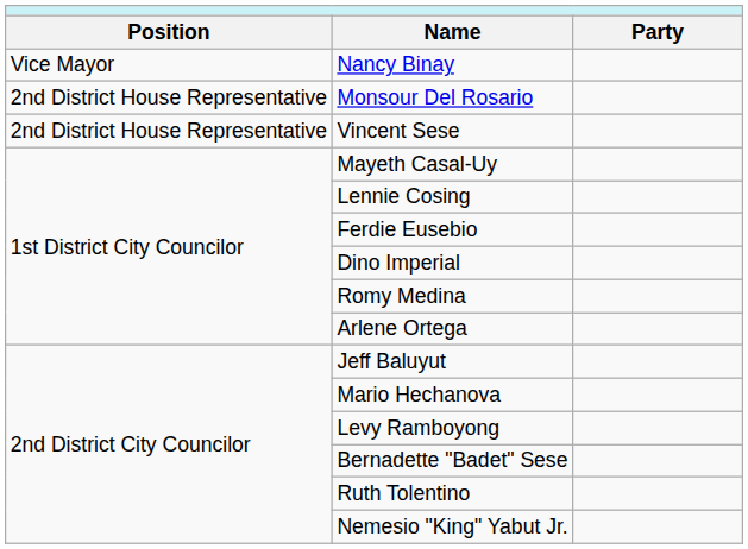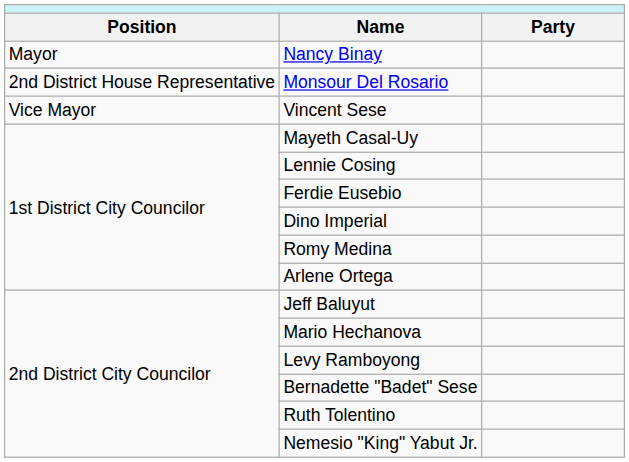Nancy Binay | column 1: Vice Mayor -> Mayor
Vincent Sese | column 1: 2nd District House Representative -> Vice Mayor
